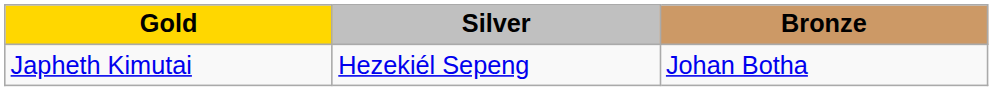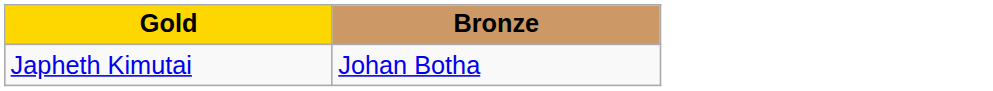- column: Silver | Hezekiél Sepeng
